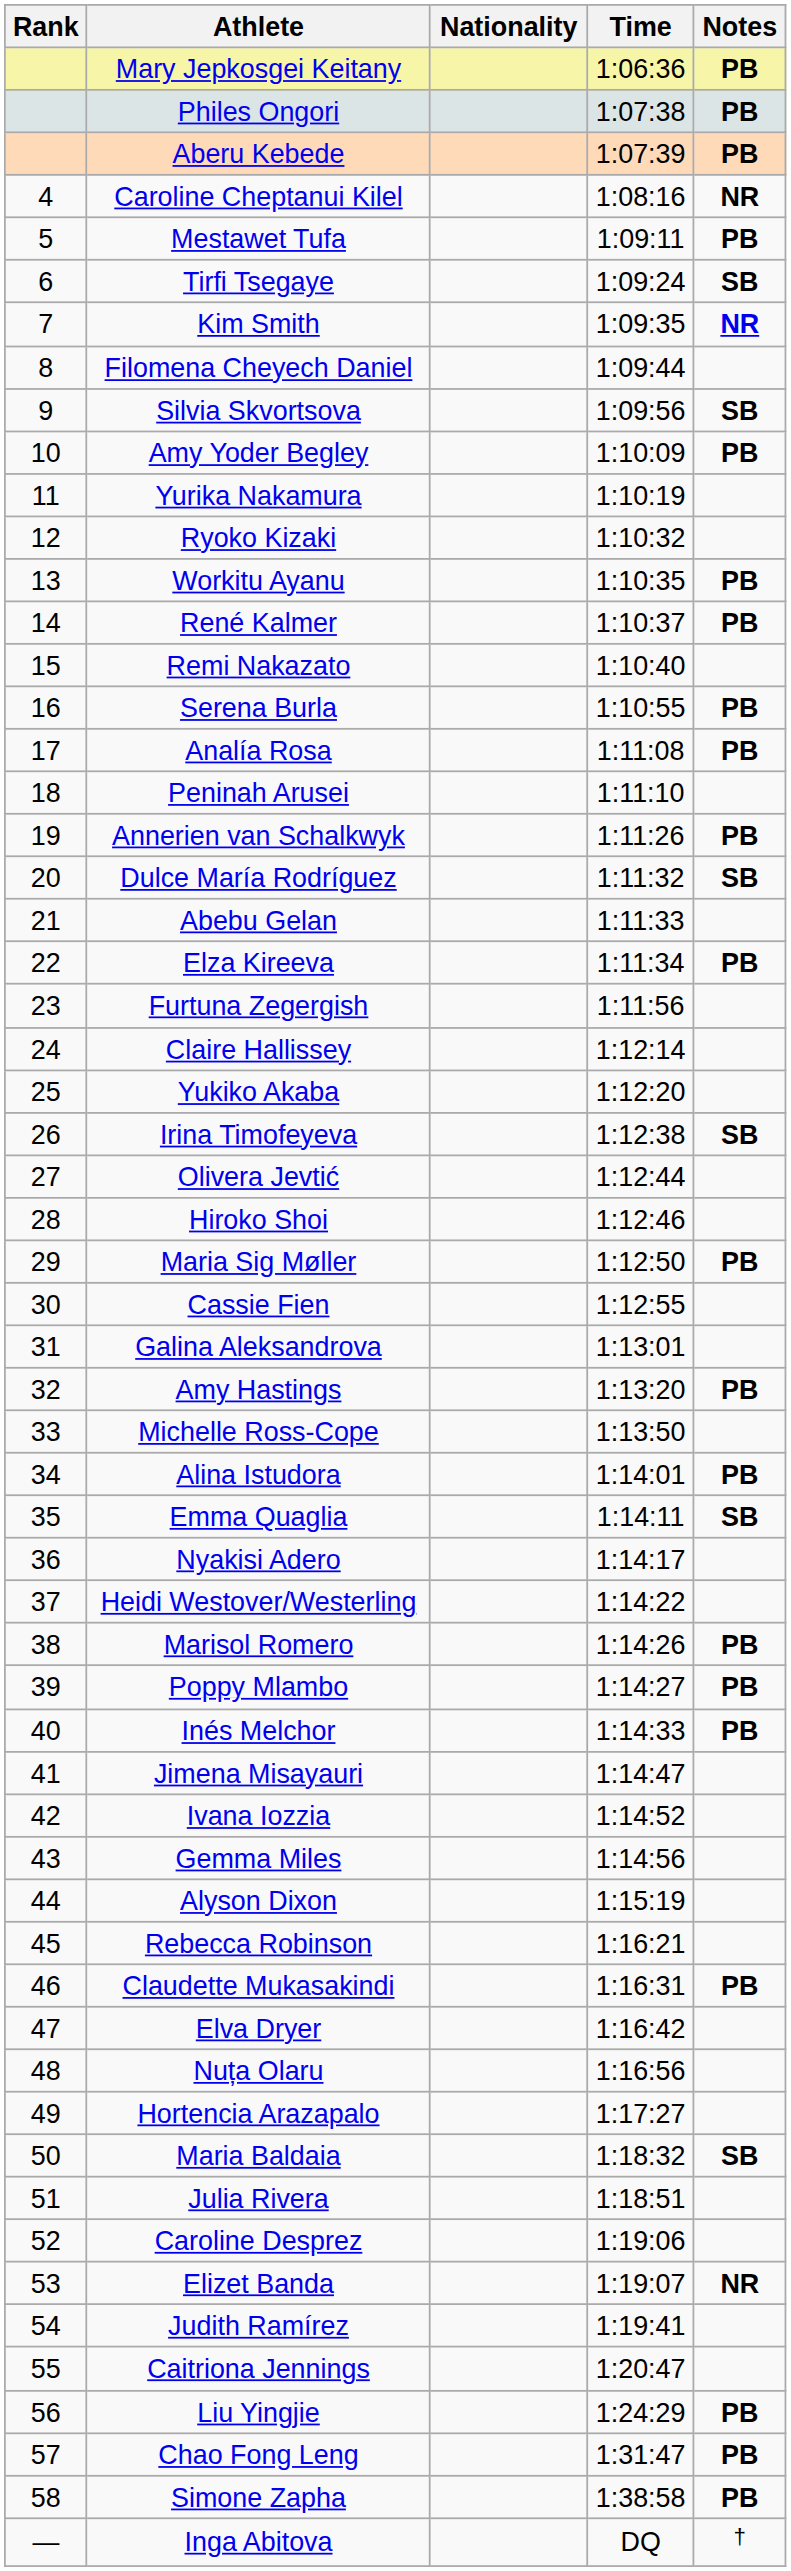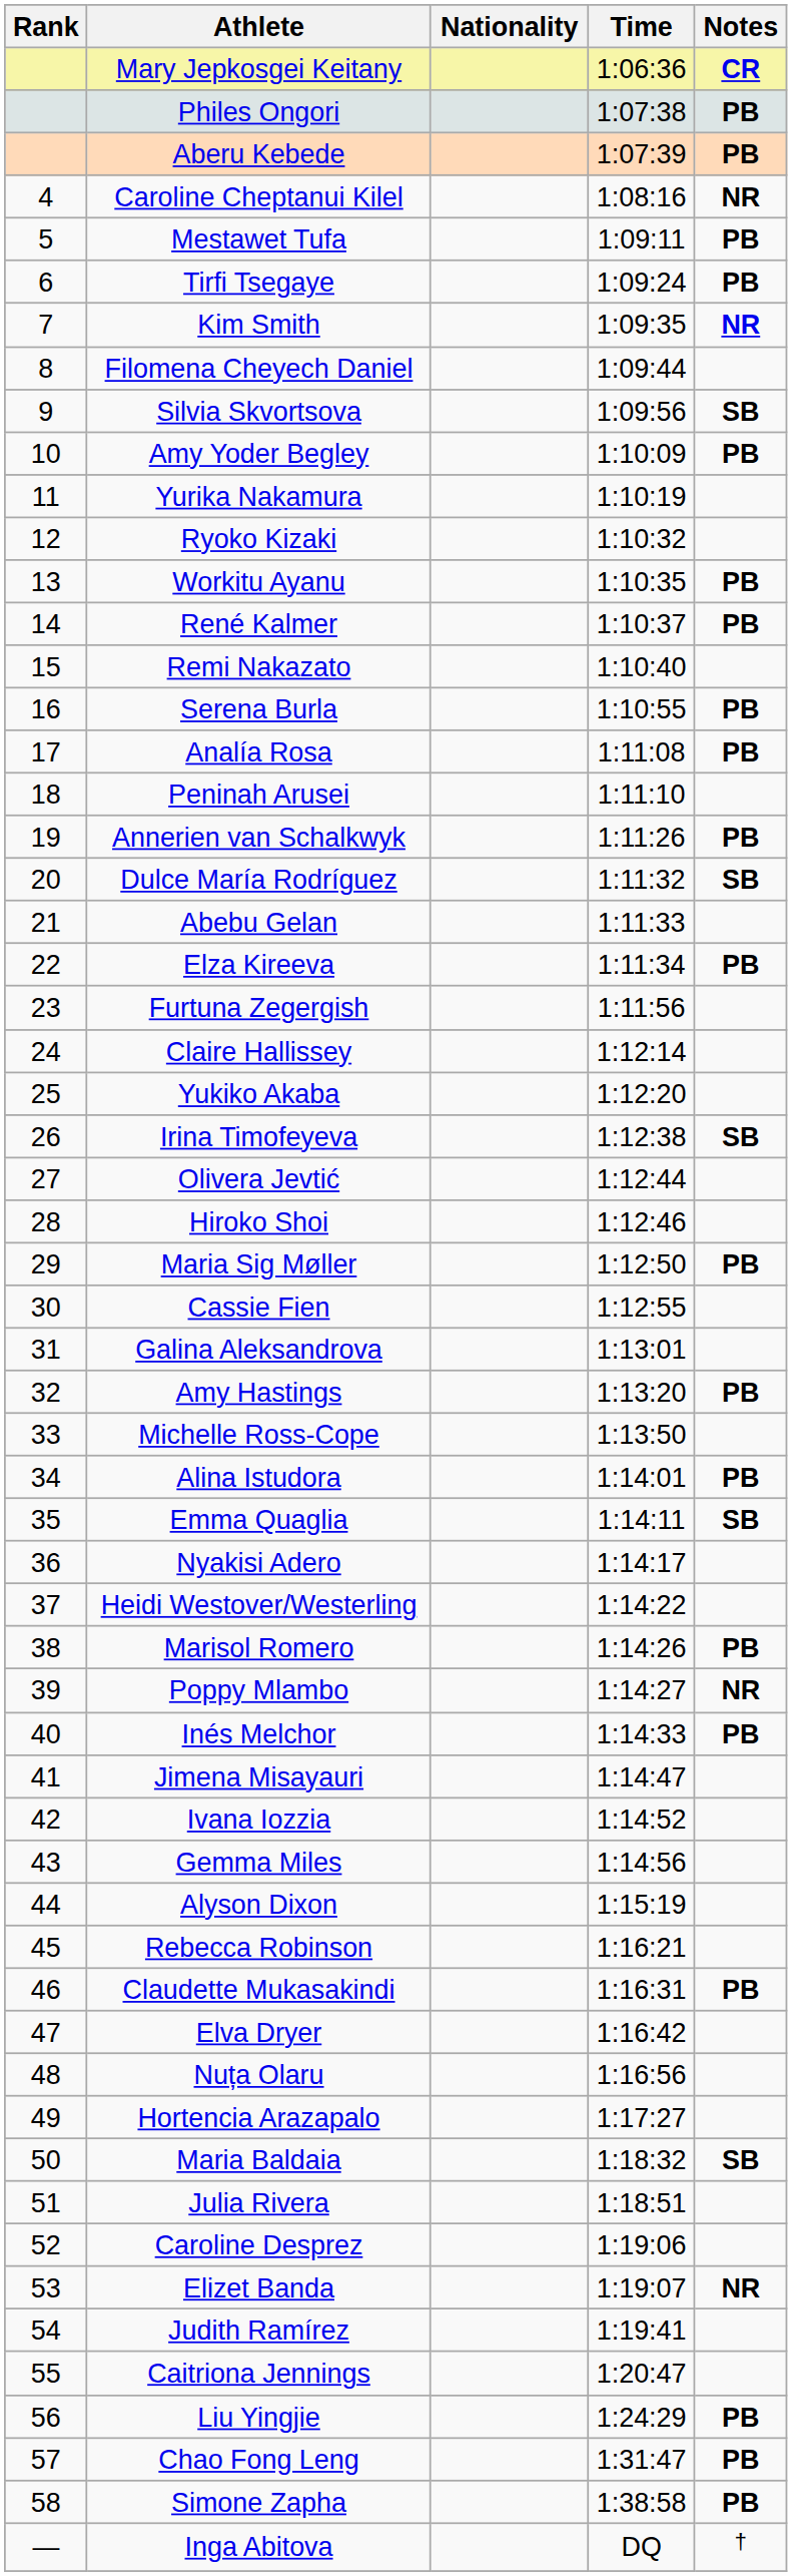Mary Jepkosgei Keitany | Notes: PB -> CR
Tirfi Tsegaye | Notes: SB -> PB
Poppy Mlambo | Notes: PB -> NR
